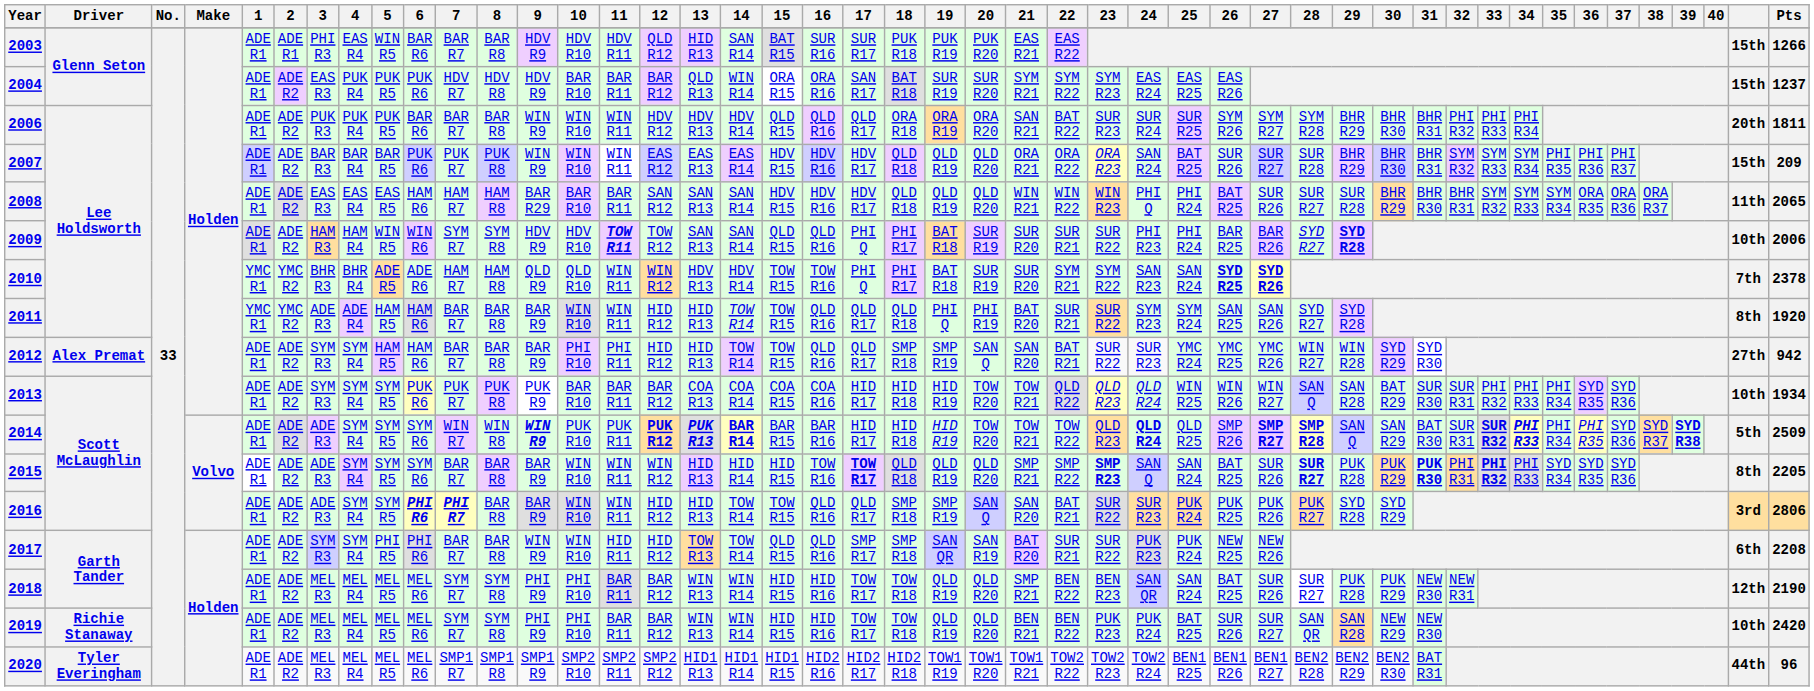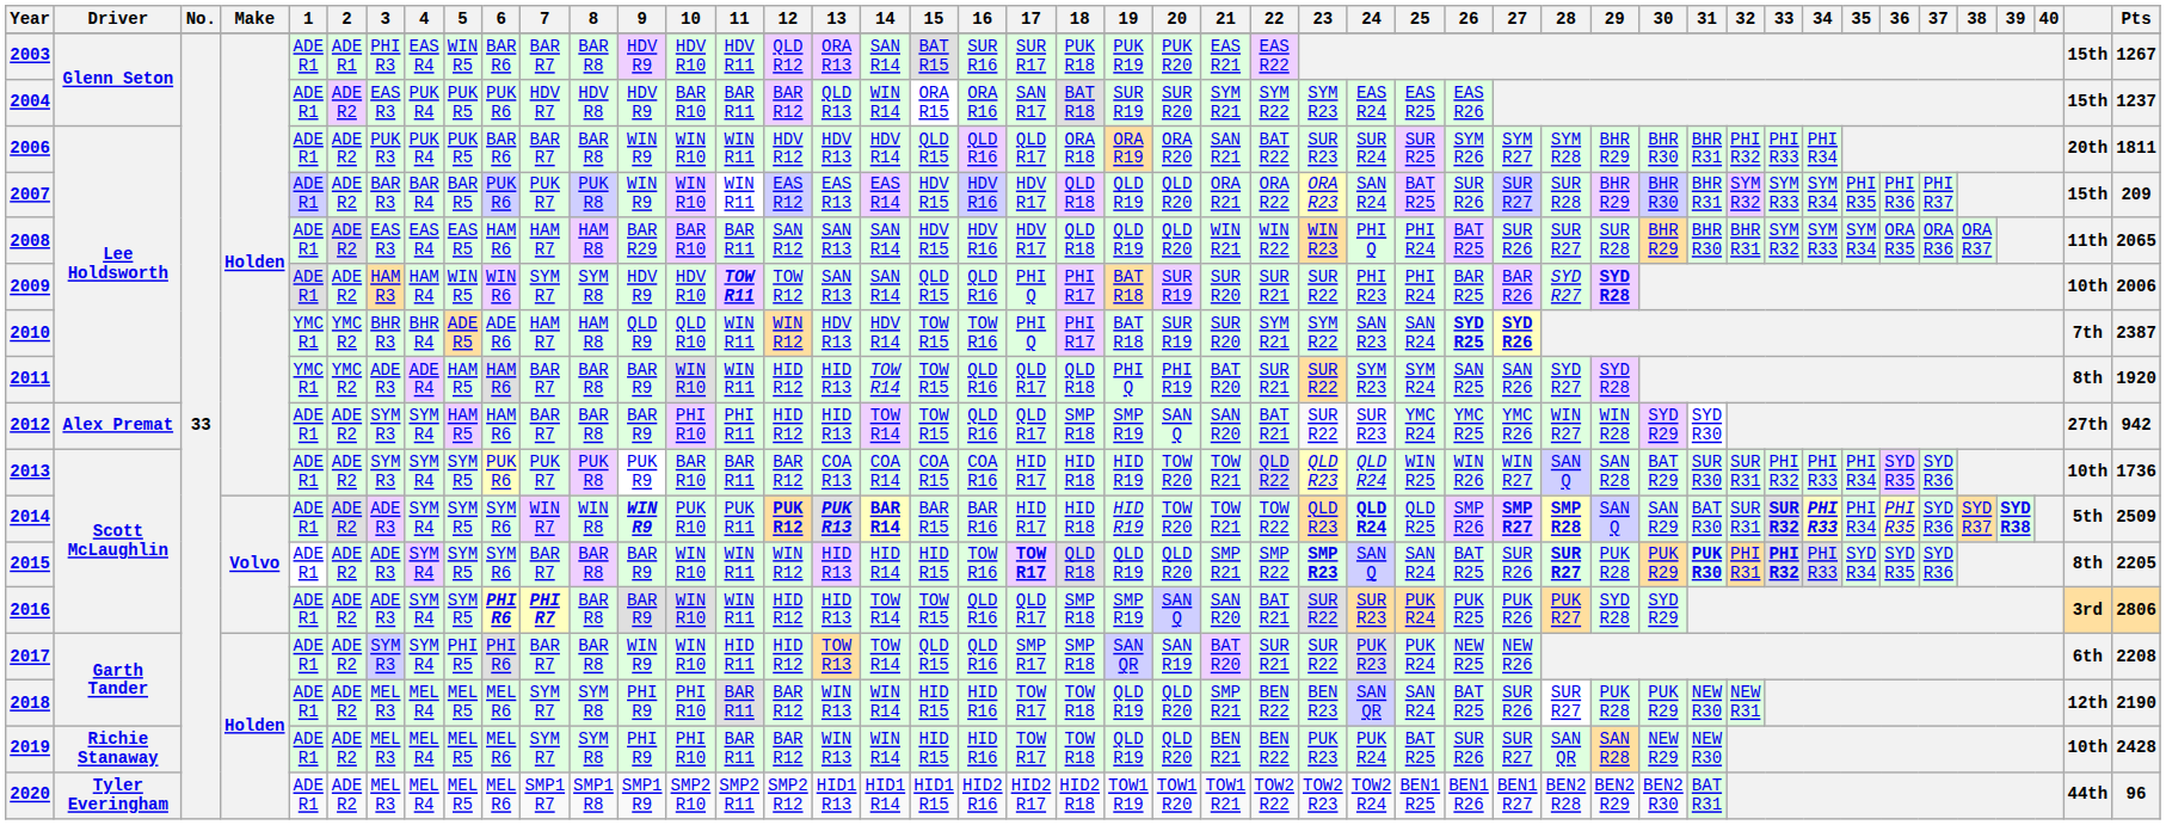2003 | 13: HID R13 -> ORA R13
2003 | Pts: 1266 -> 1267
2010 | Pts: 2378 -> 2387
2013 | Pts: 1934 -> 1736
2019 | Pts: 2420 -> 2428
